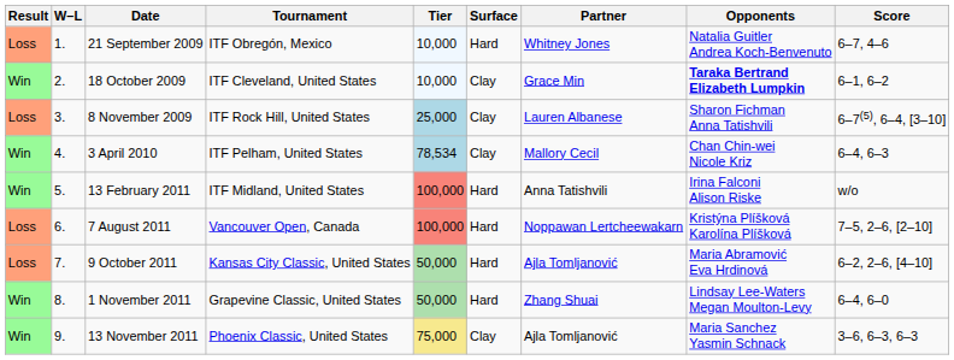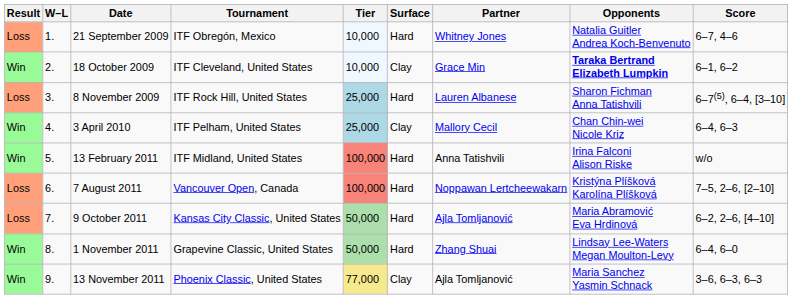8 November 2009 | Surface: Clay -> Hard
3 April 2010 | Tier: 78,534 -> 25,000
13 November 2011 | Tier: 75,000 -> 77,000
